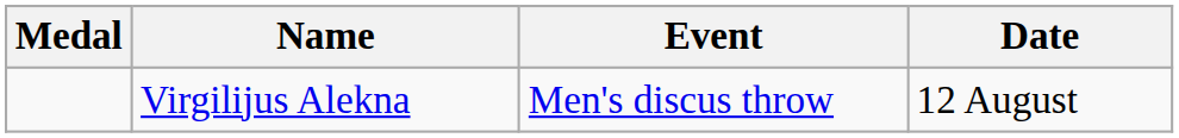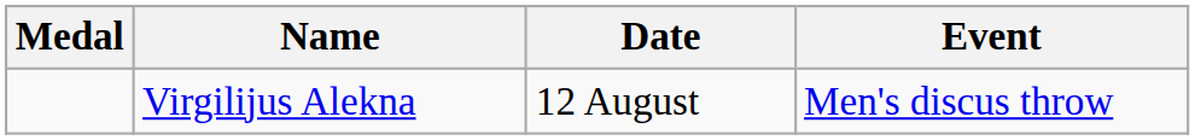columns swapped: Event <-> Date
